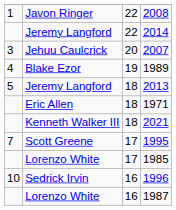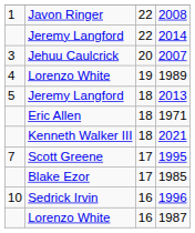1989 | column 2: Blake Ezor -> Lorenzo White
1985 | column 2: Lorenzo White -> Blake Ezor
